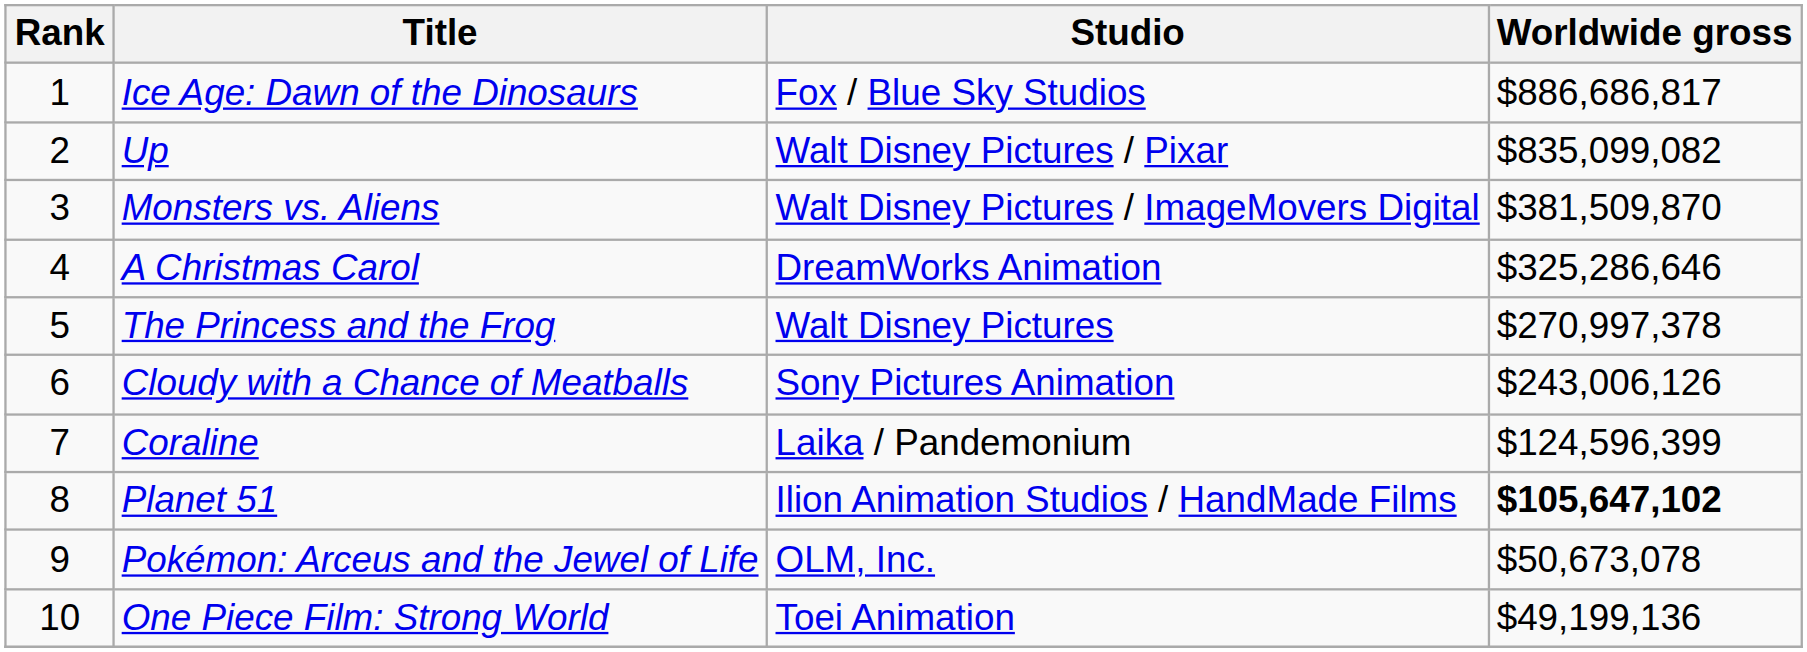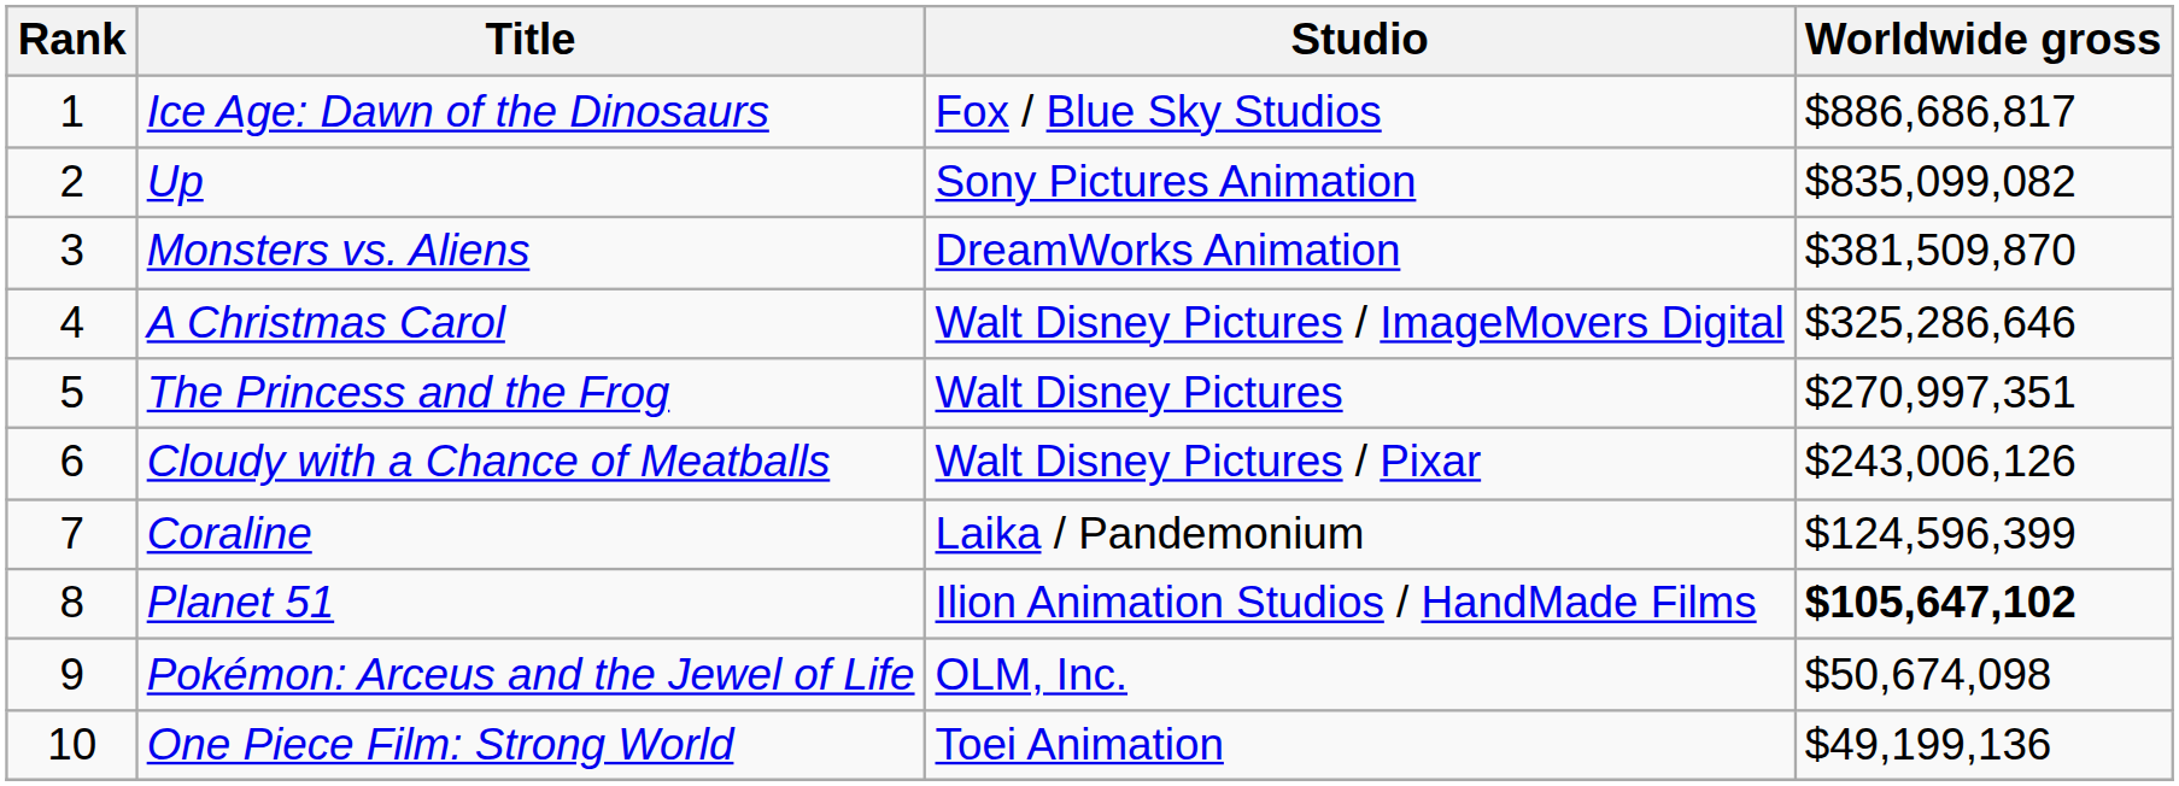Up | Studio: Walt Disney Pictures / Pixar -> Sony Pictures Animation
Monsters vs. Aliens | Studio: Walt Disney Pictures / ImageMovers Digital -> DreamWorks Animation
A Christmas Carol | Studio: DreamWorks Animation -> Walt Disney Pictures / ImageMovers Digital
The Princess and the Frog | Worldwide gross: $270,997,378 -> $270,997,351
Cloudy with a Chance of Meatballs | Studio: Sony Pictures Animation -> Walt Disney Pictures / Pixar
Pokémon: Arceus and the Jewel of Life | Worldwide gross: $50,673,078 -> $50,674,098
